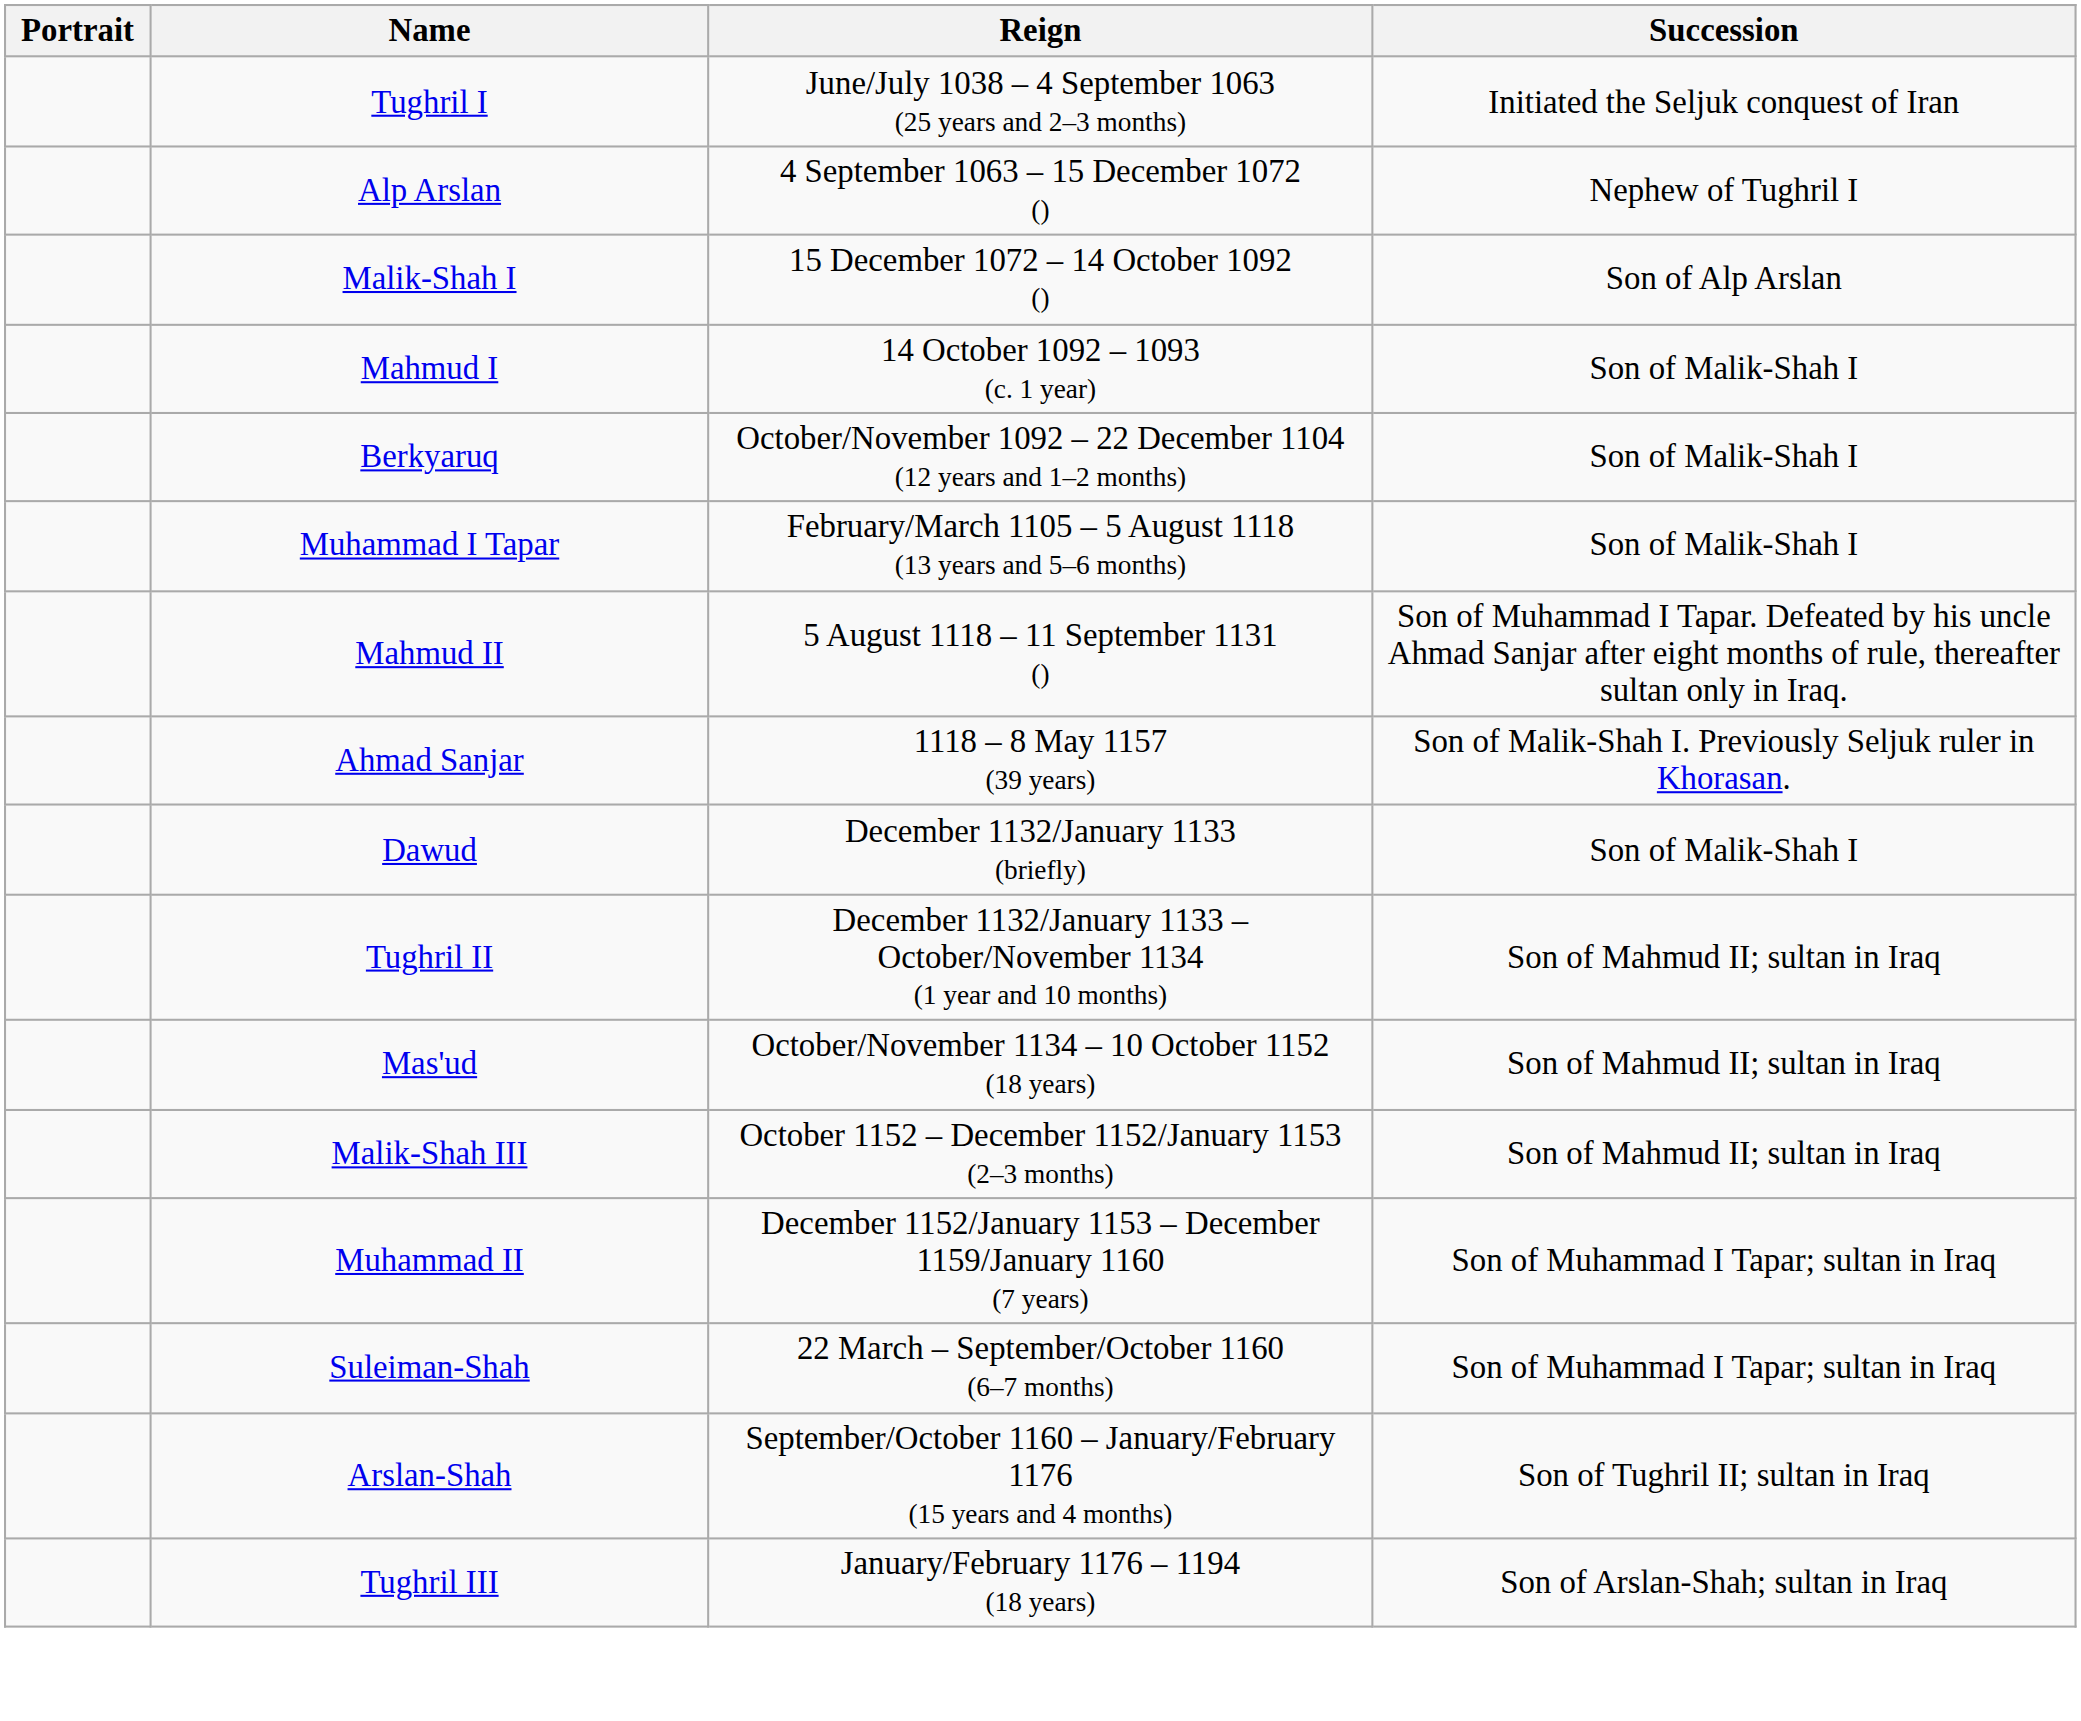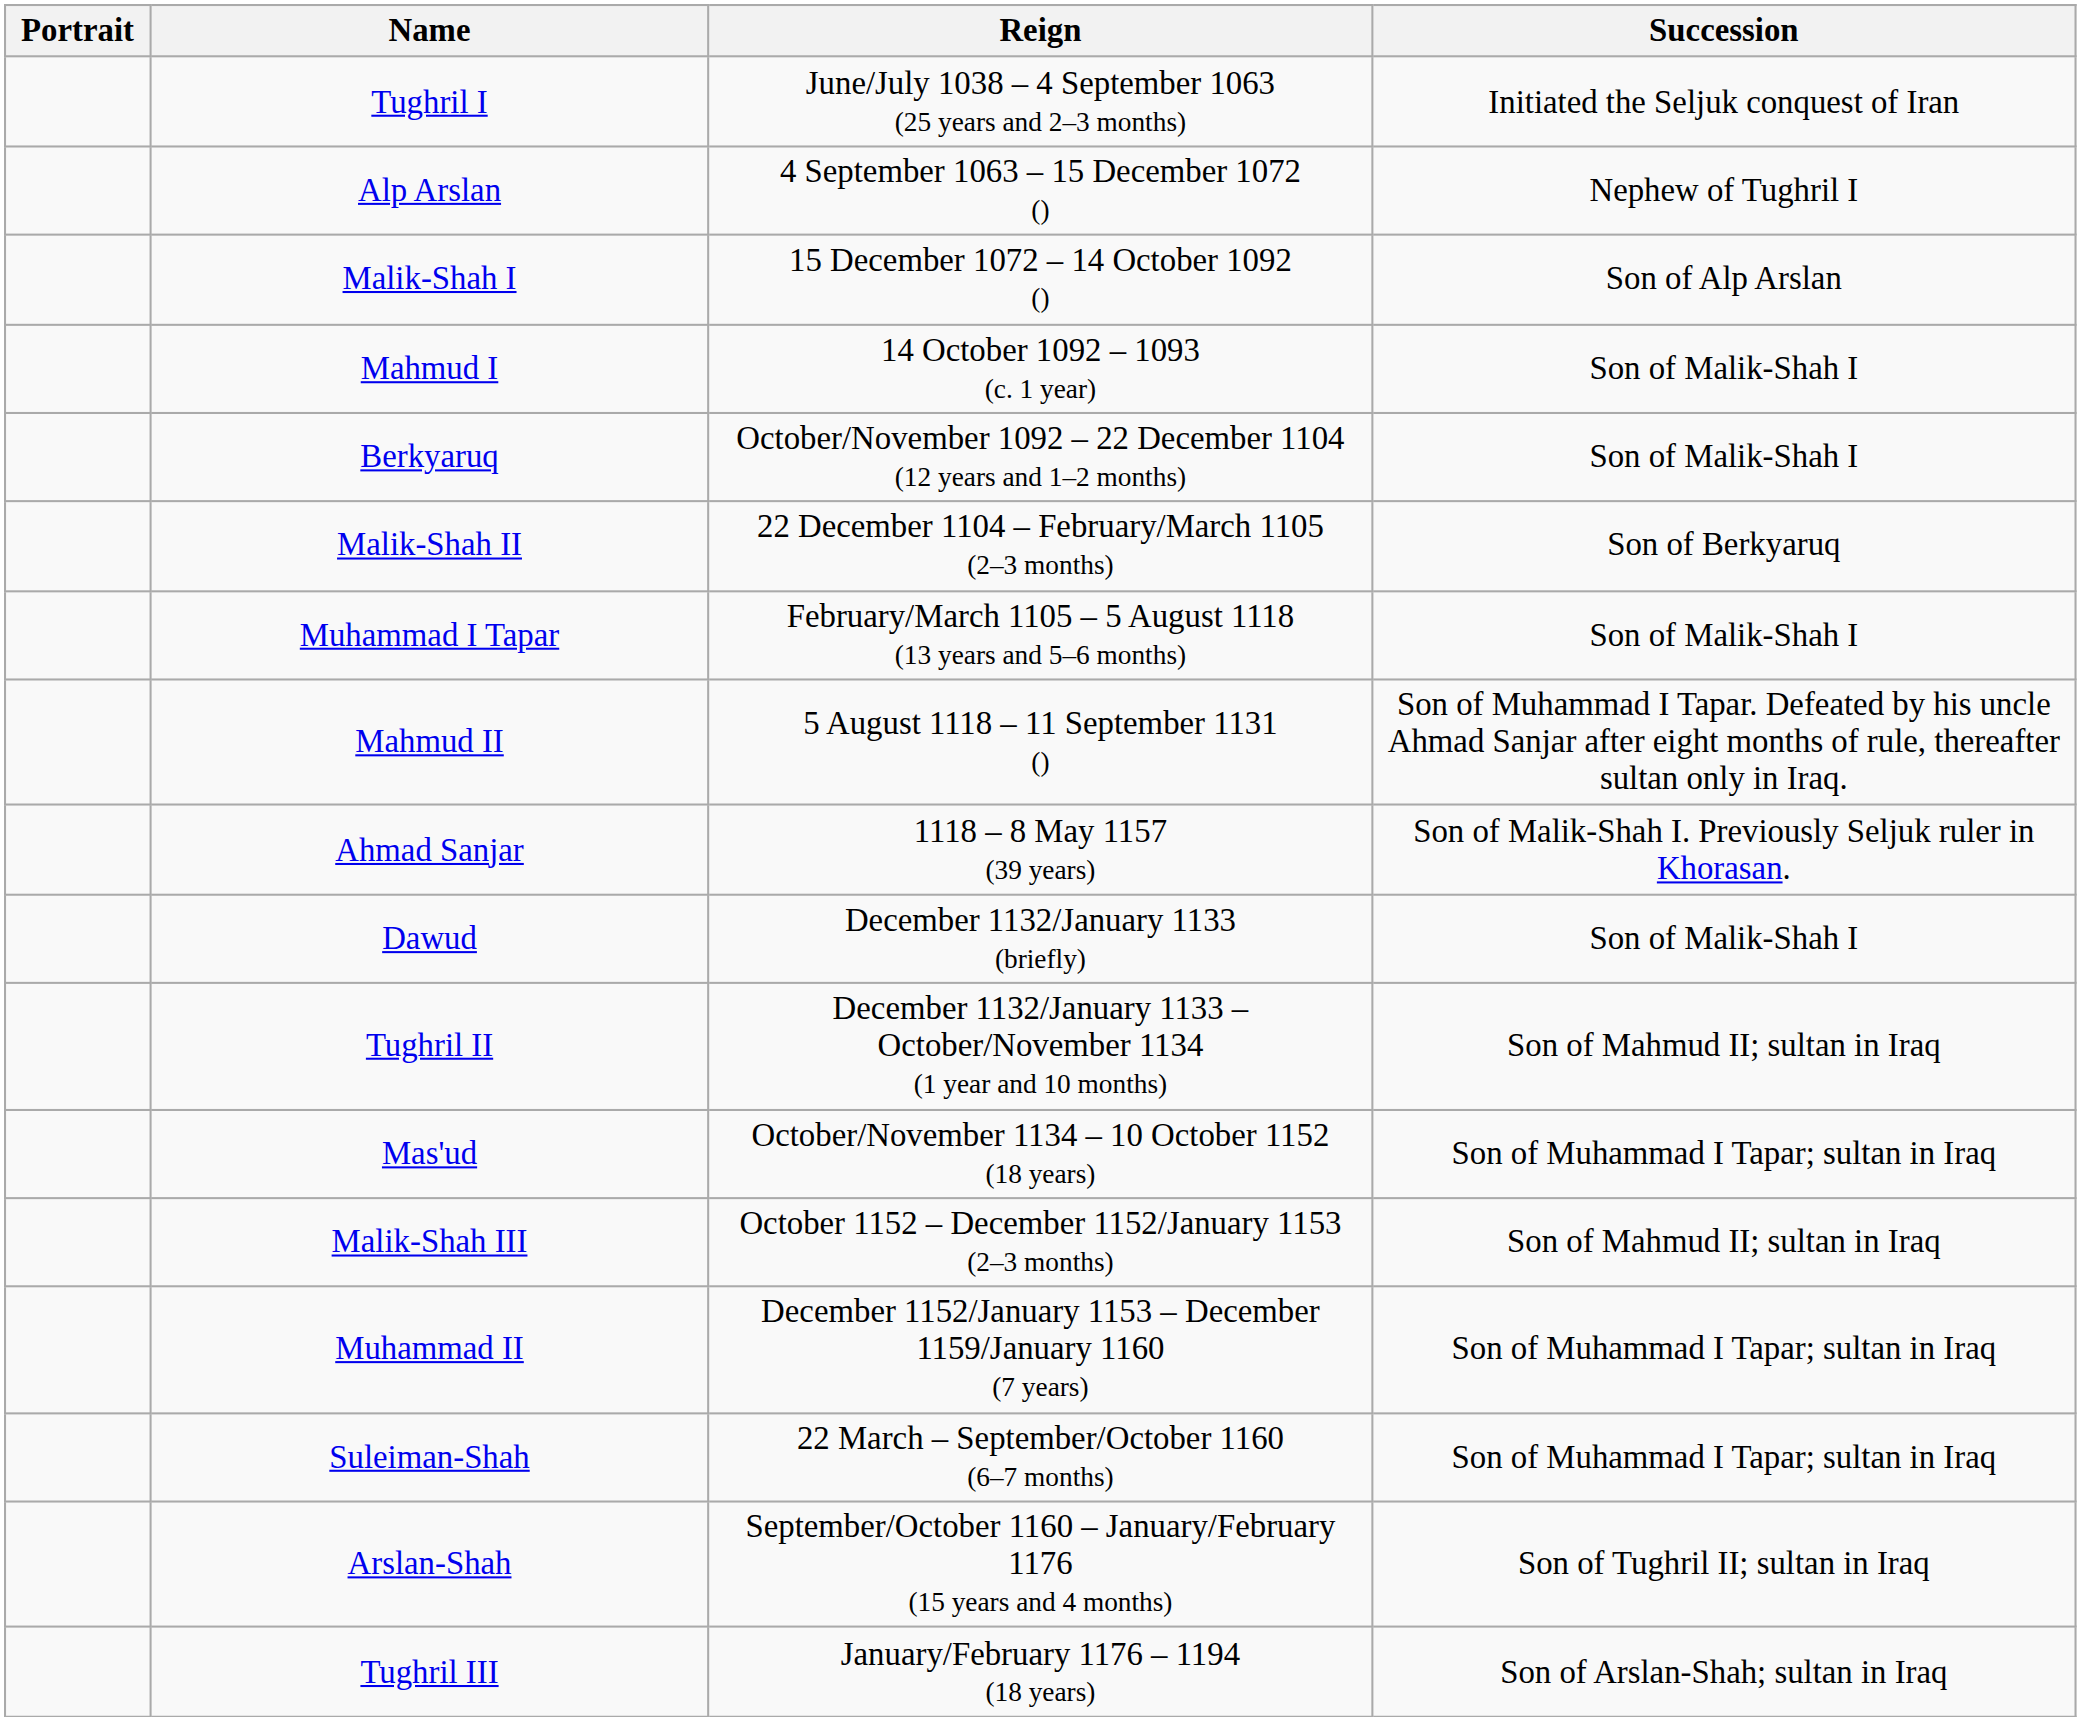+ row: Malik-Shah II | 22 December 1104 – February/March 1105 (2–3 months) | Son of Berkyaruq
Mas'ud | Succession: Son of Mahmud II; sultan in Iraq -> Son of Muhammad I Tapar; sultan in Iraq
